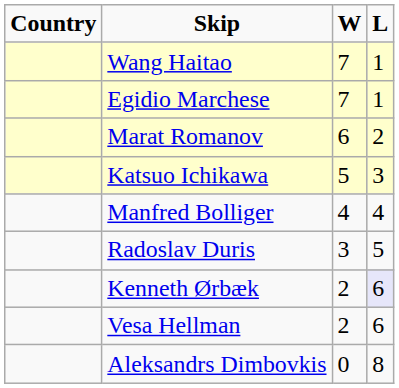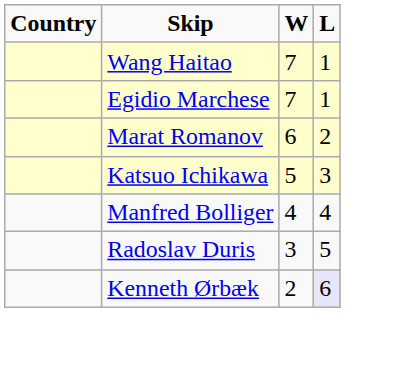- row: Vesa Hellman | 2 | 6
- row: Aleksandrs Dimbovkis | 0 | 8
